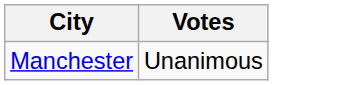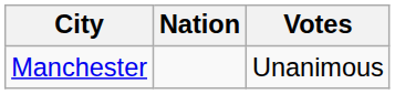+ column: Nation
